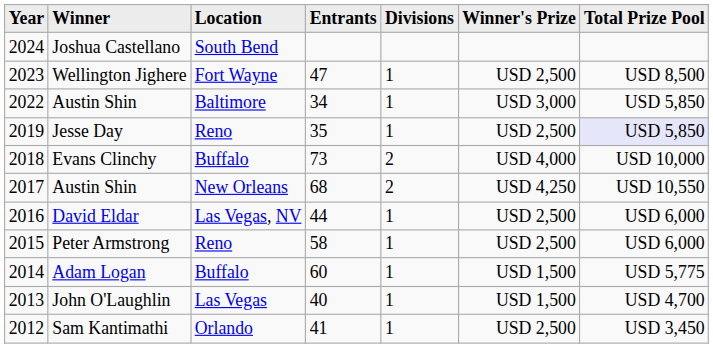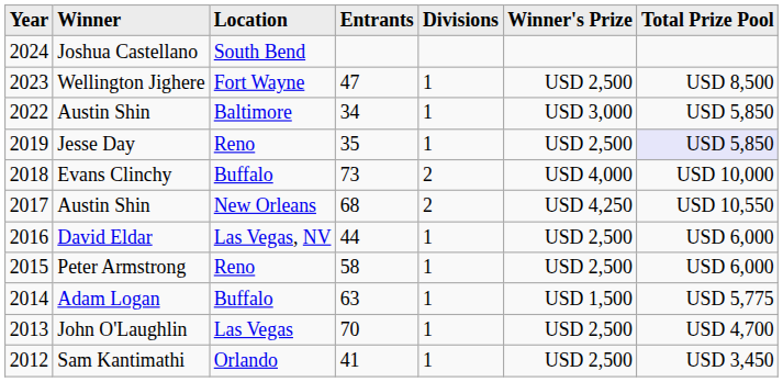Adam Logan | Entrants: 60 -> 63
John O'Laughlin | Entrants: 40 -> 70
John O'Laughlin | Winner's Prize: USD 1,500 -> USD 2,500
